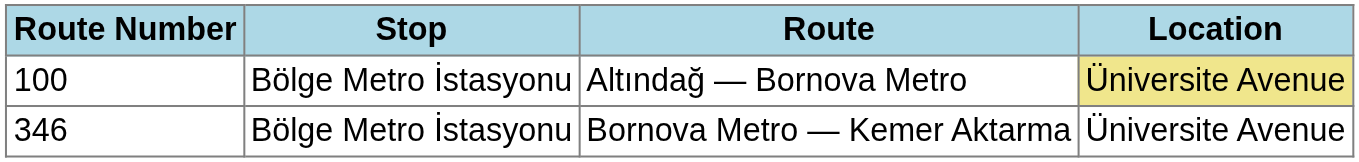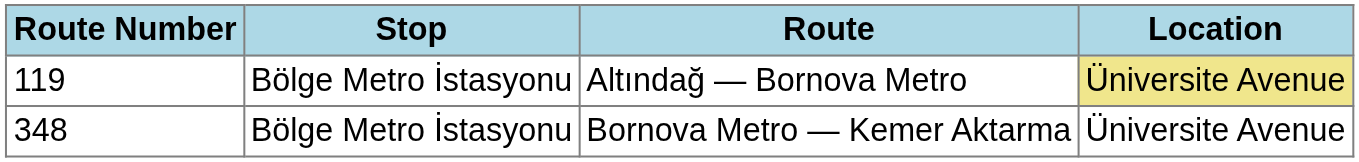Altındağ — Bornova Metro | Route Number: 100 -> 119
Bornova Metro — Kemer Aktarma | Route Number: 346 -> 348
